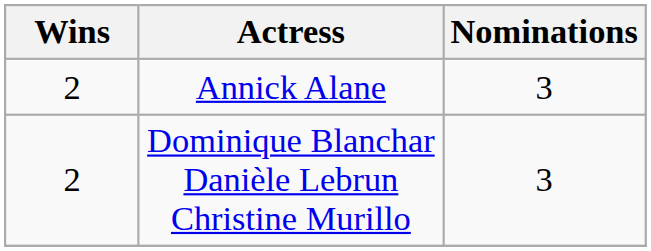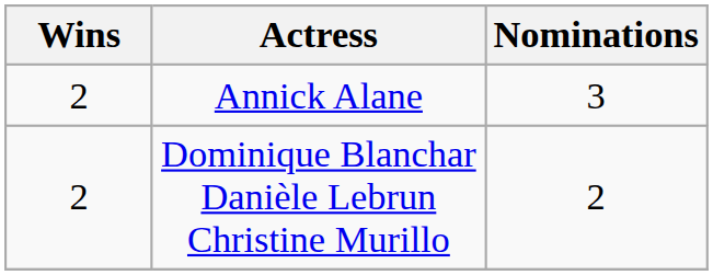Dominique Blanchar Danièle Lebrun Christine Murillo | Nominations: 3 -> 2
